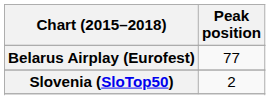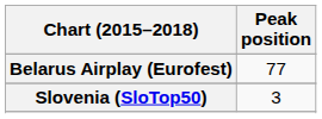Slovenia (SloTop50) | Peak position: 2 -> 3
